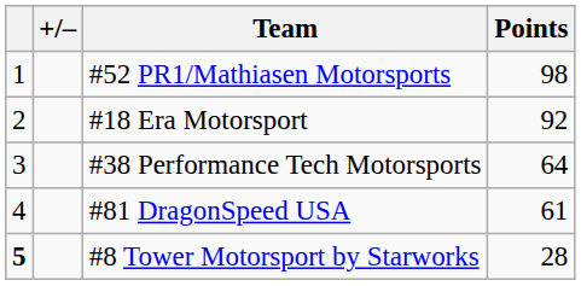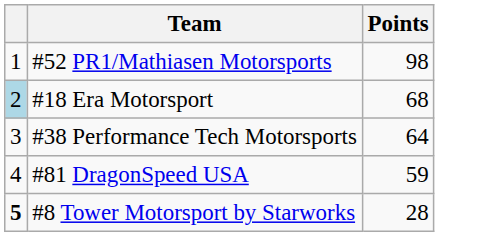- column: +/–
#18 Era Motorsport | column 1: no background -> lightblue background
#18 Era Motorsport | Points: 92 -> 68
#81 DragonSpeed USA | Points: 61 -> 59
